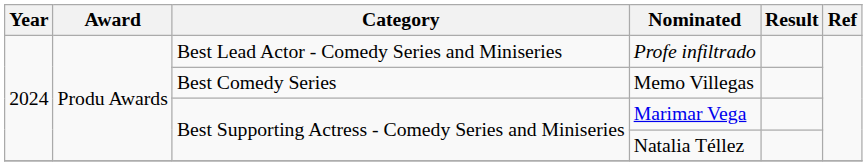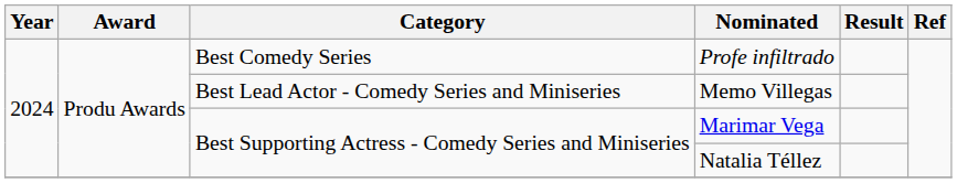Profe infiltrado | Category: Best Lead Actor - Comedy Series and Miniseries -> Best Comedy Series
Memo Villegas | Category: Best Comedy Series -> Best Lead Actor - Comedy Series and Miniseries
